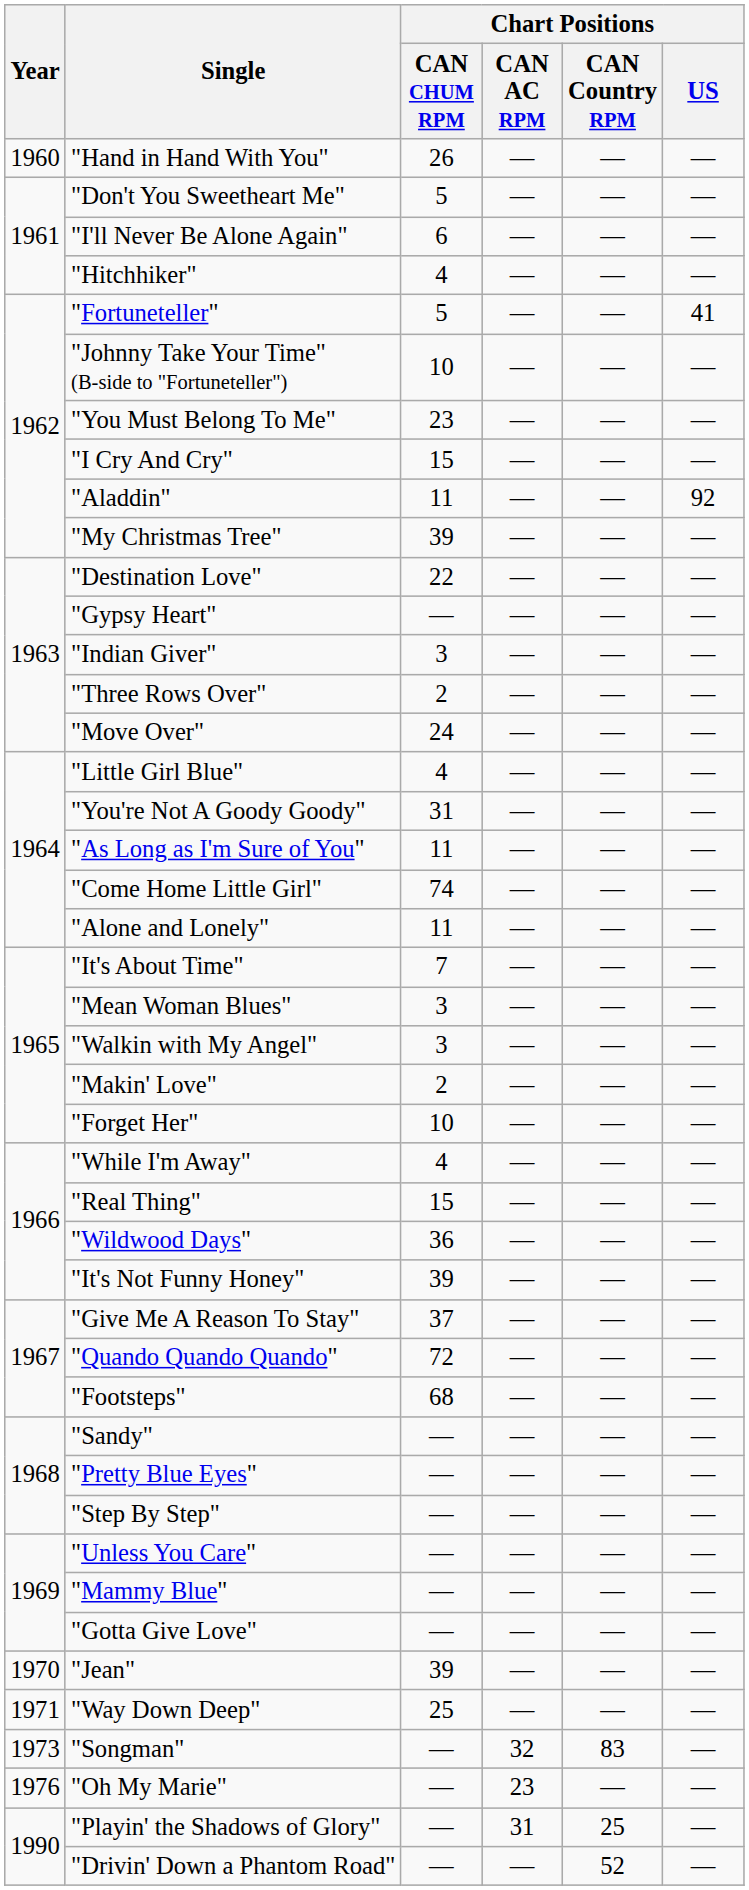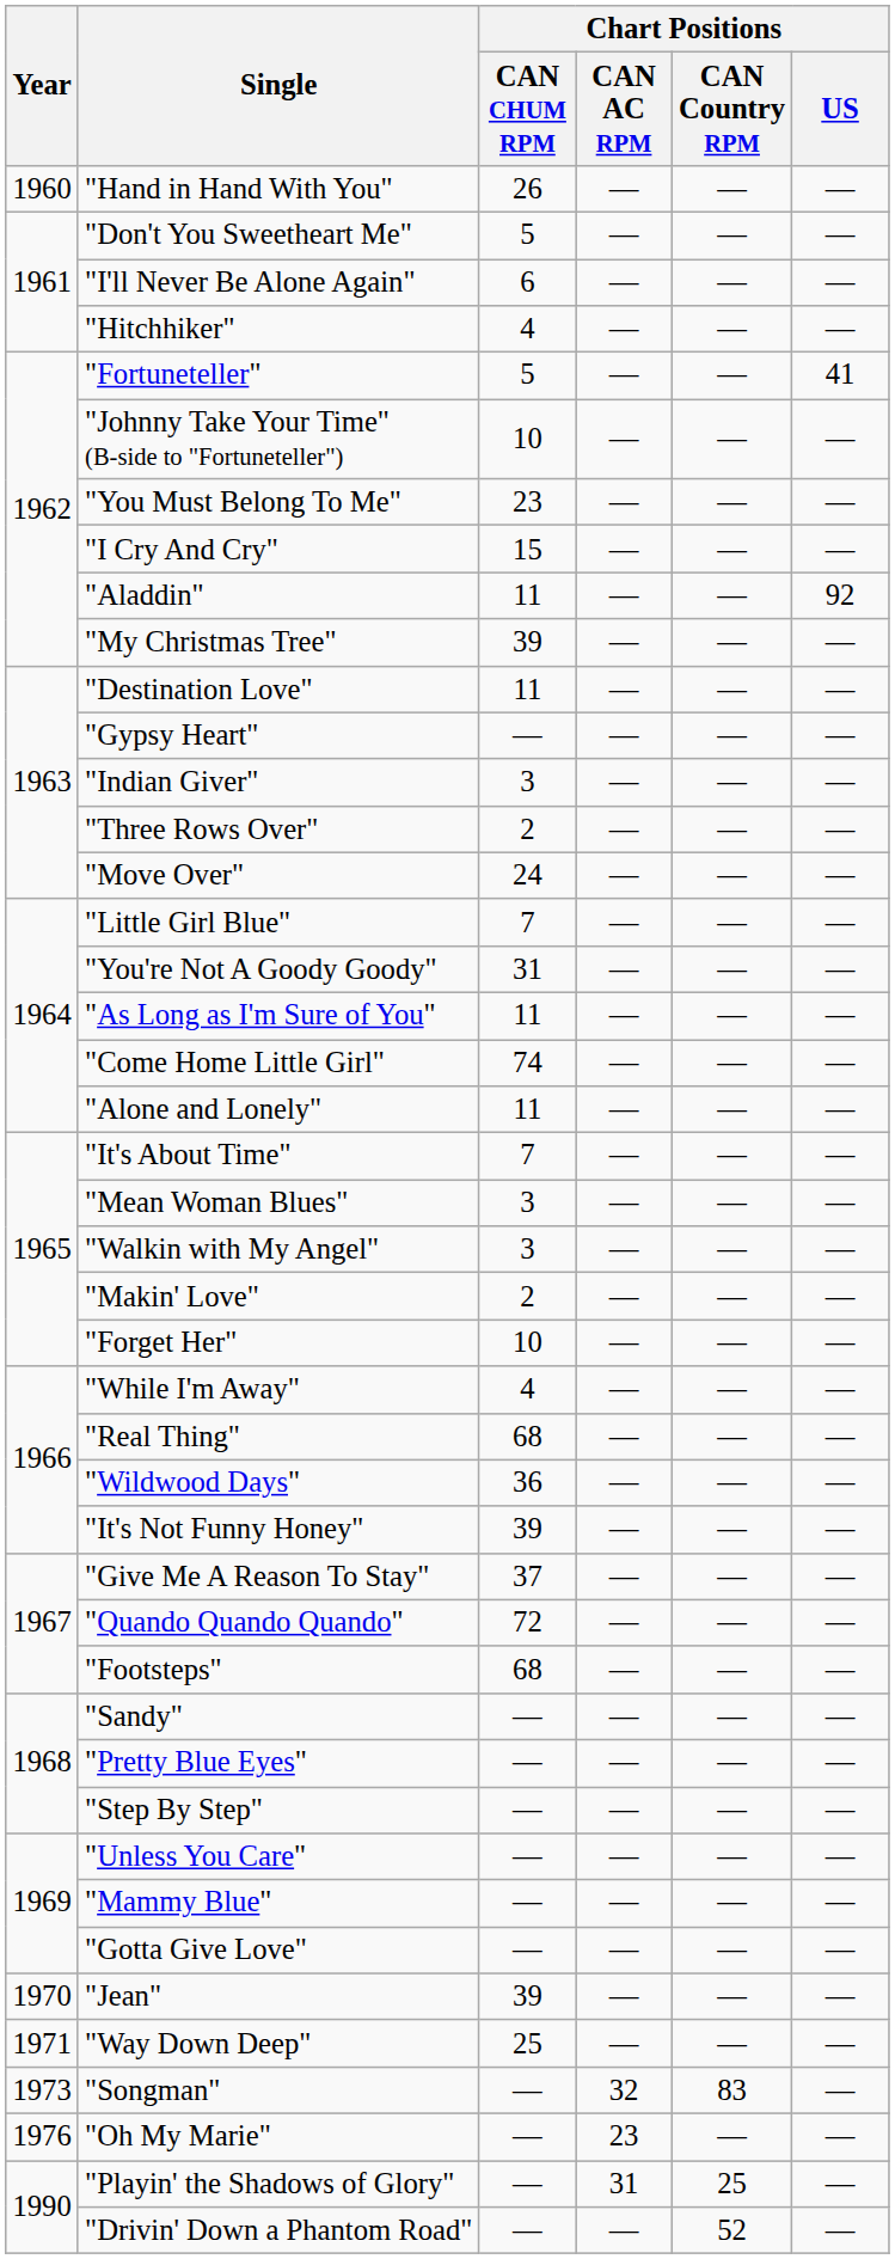"Destination Love" | Chart Positions / CAN CHUM RPM: 22 -> 11
"Little Girl Blue" | Chart Positions / CAN CHUM RPM: 4 -> 7
"Real Thing" | Chart Positions / CAN CHUM RPM: 15 -> 68
